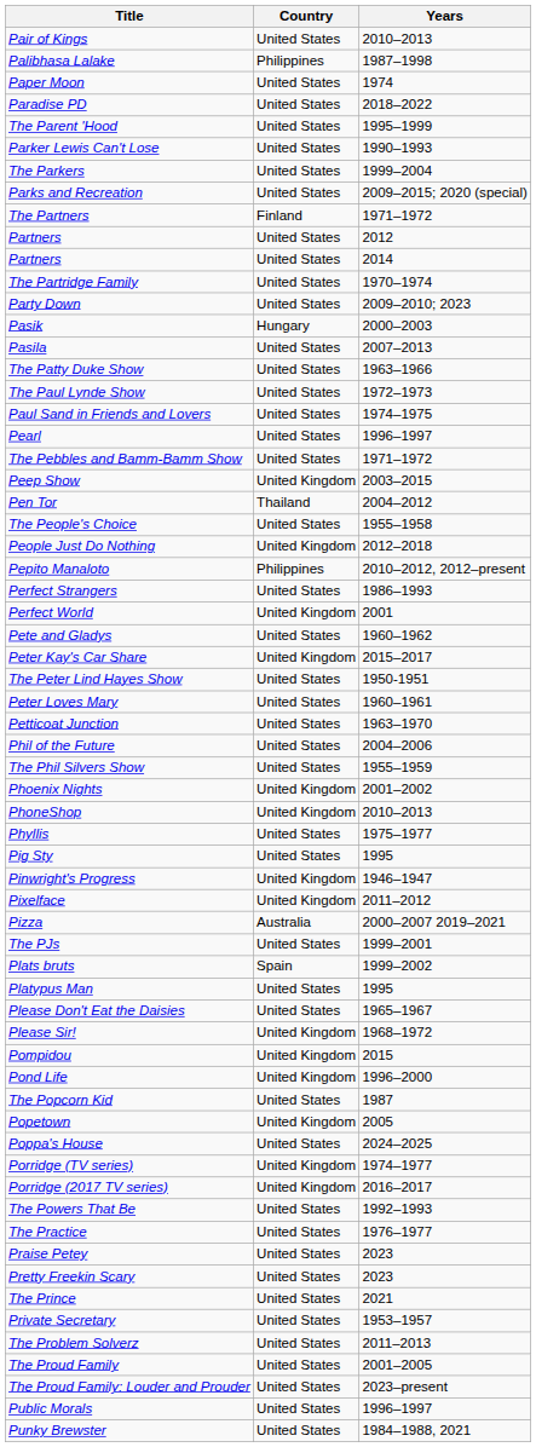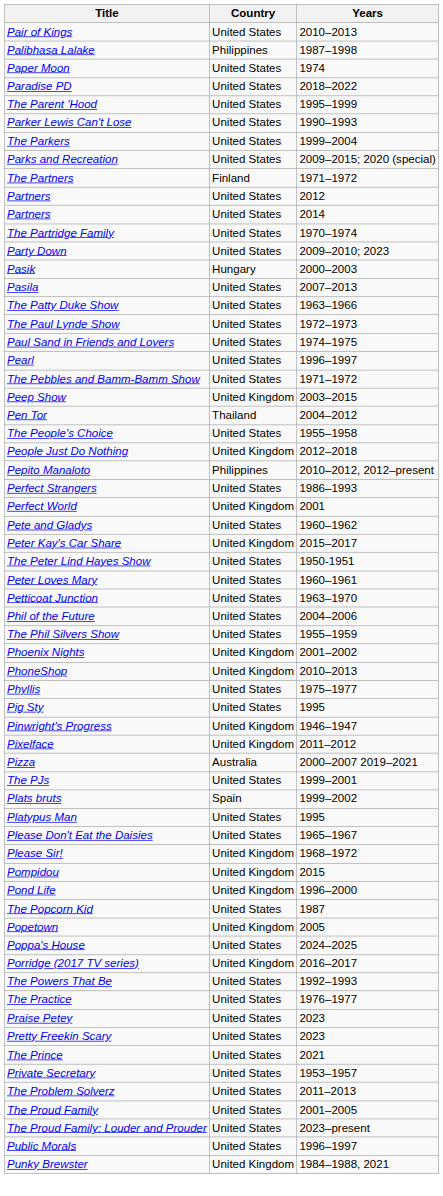- row: Porridge (TV series) | United Kingdom | 1974–1977
Punky Brewster | Country: United States -> United Kingdom
